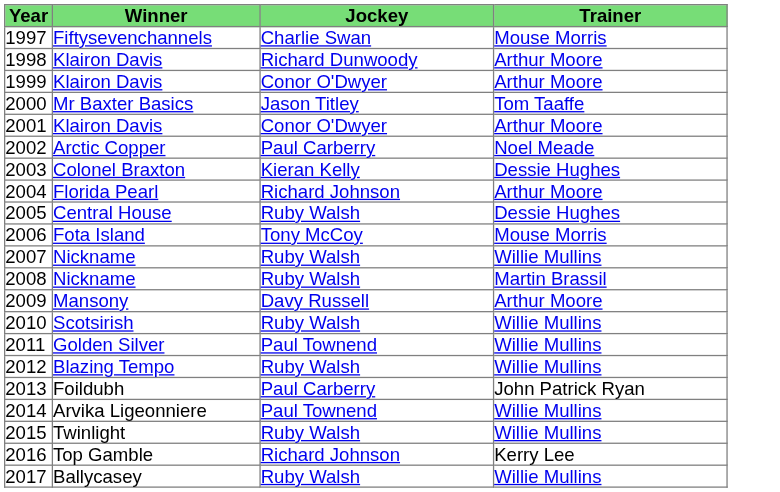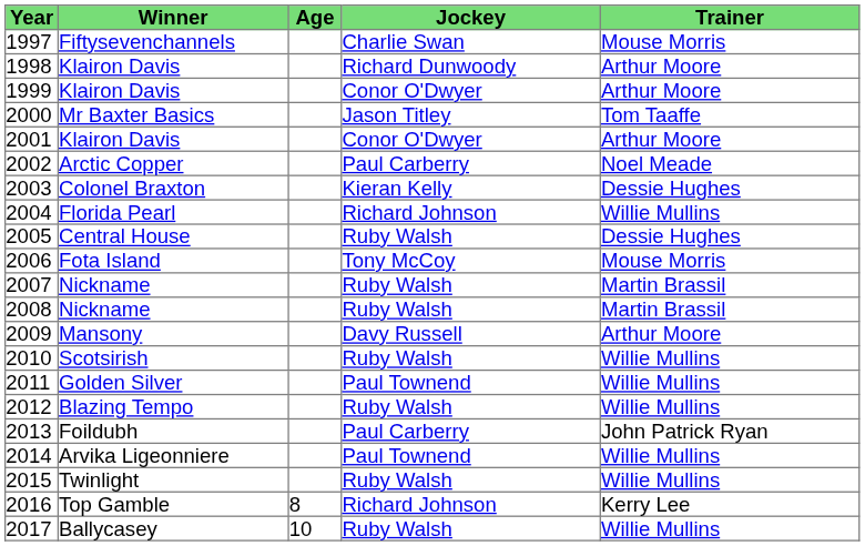+ column: Age | 8 | 10
2004 | Trainer: Arthur Moore -> Willie Mullins
2007 | Trainer: Willie Mullins -> Martin Brassil
